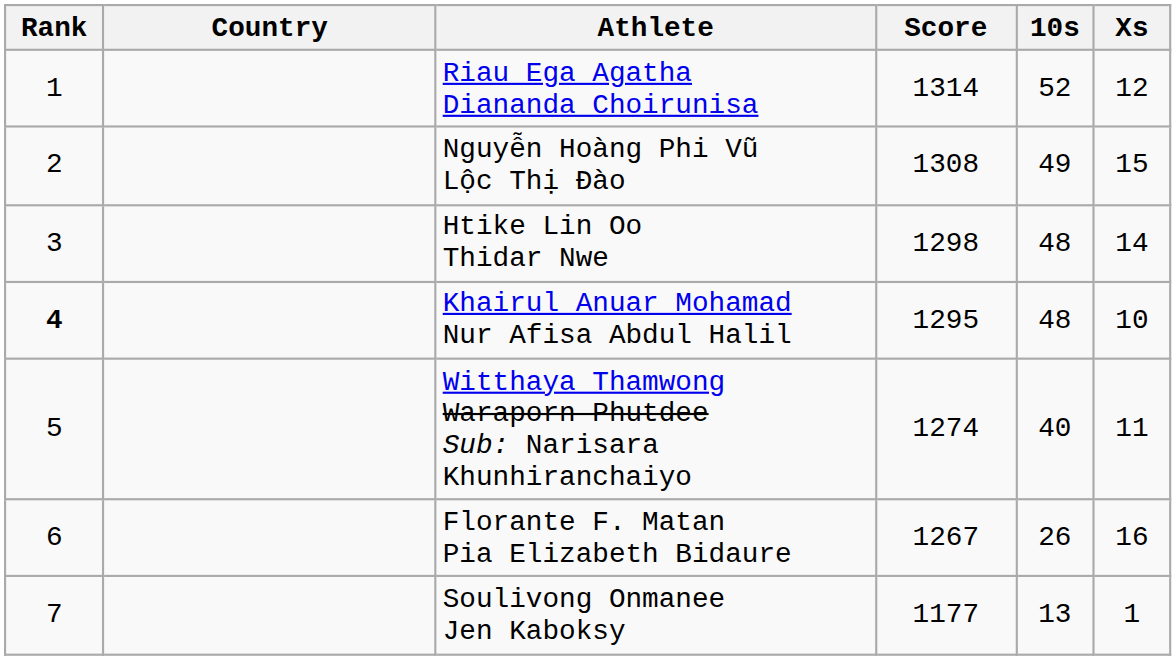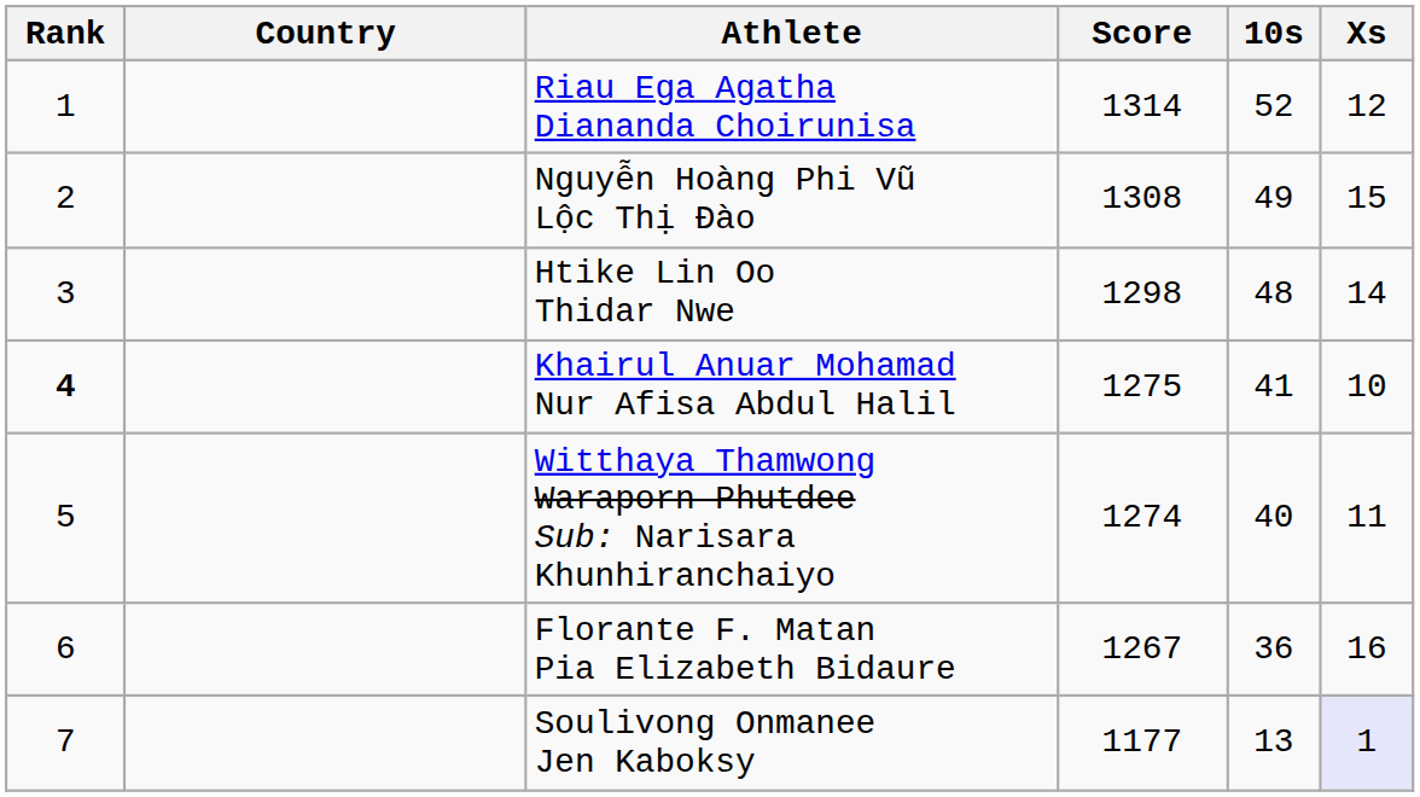Khairul Anuar Mohamad Nur Afisa Abdul Halil | Score: 1295 -> 1275
Khairul Anuar Mohamad Nur Afisa Abdul Halil | 10s: 48 -> 41
Florante F. Matan Pia Elizabeth Bidaure | 10s: 26 -> 36
Soulivong Onmanee Jen Kaboksy | Xs: no background -> lavender background
